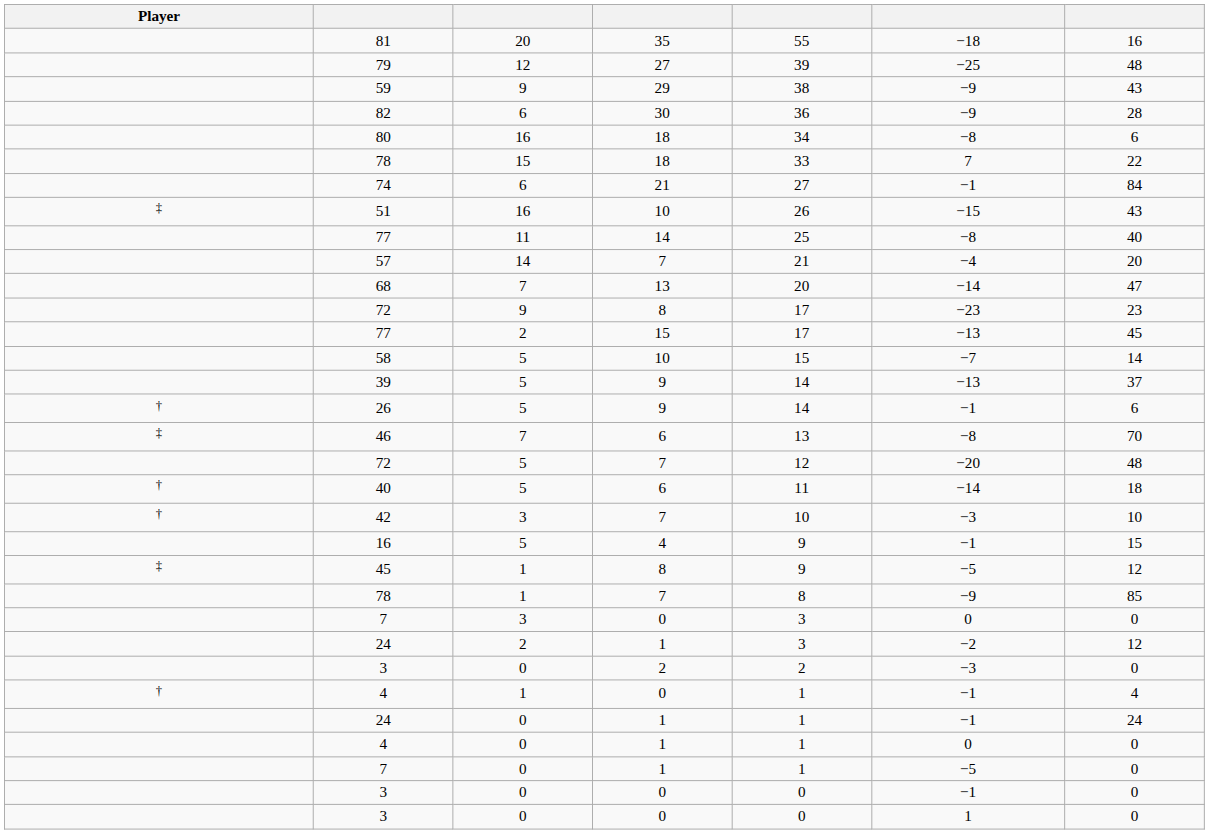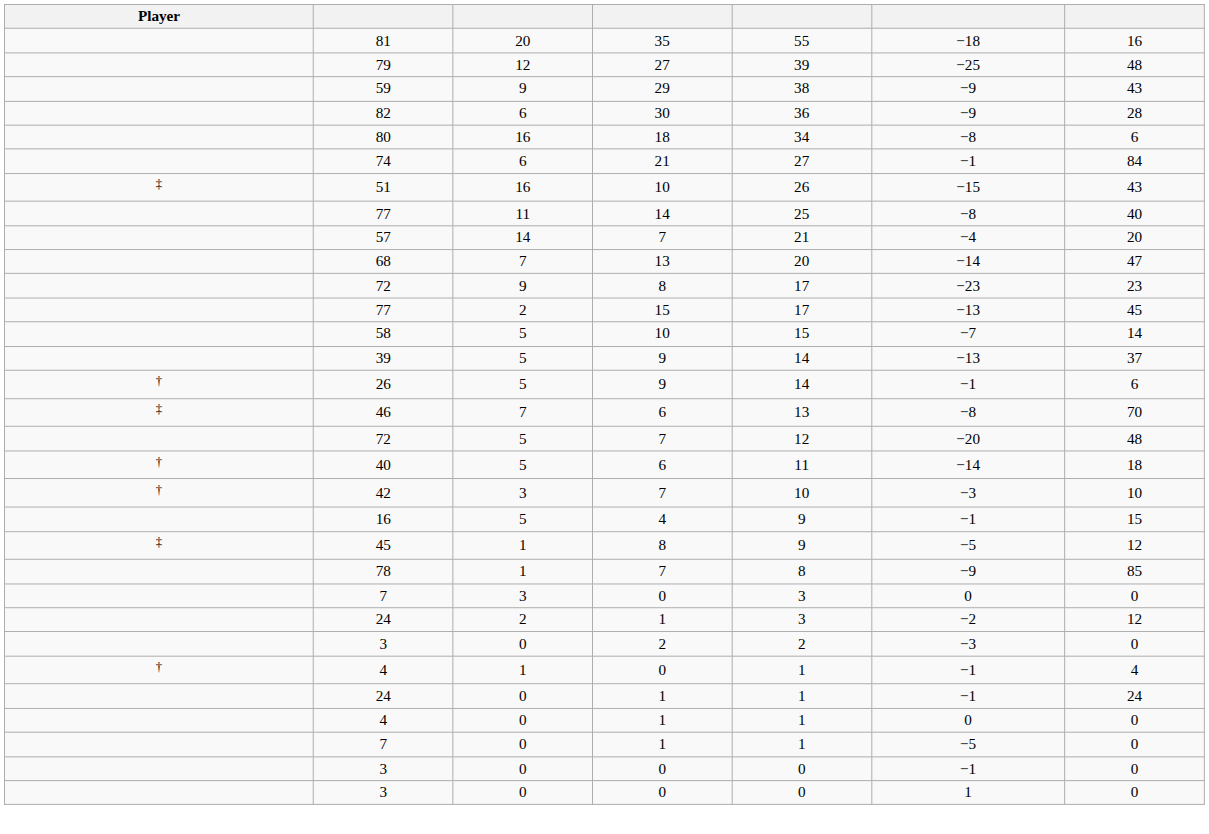- row: 78 | 15 | 18 | 33 | 7 | 22
